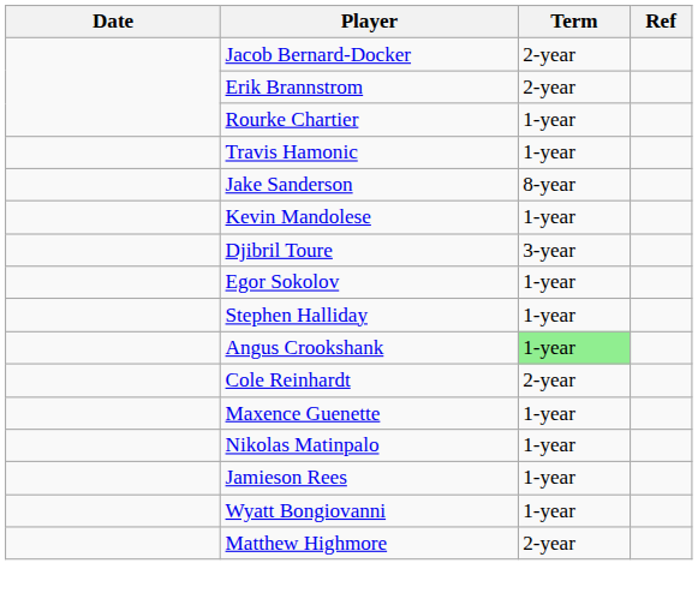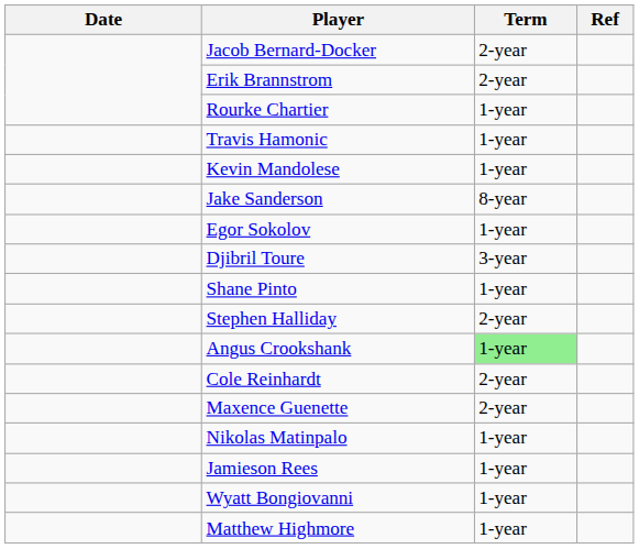rows swapped: Kevin Mandolese <-> Jake Sanderson
rows swapped: Egor Sokolov <-> Djibril Toure
+ row: Shane Pinto | 1-year
Stephen Halliday | Term: 1-year -> 2-year
Maxence Guenette | Term: 1-year -> 2-year
Matthew Highmore | Term: 2-year -> 1-year
